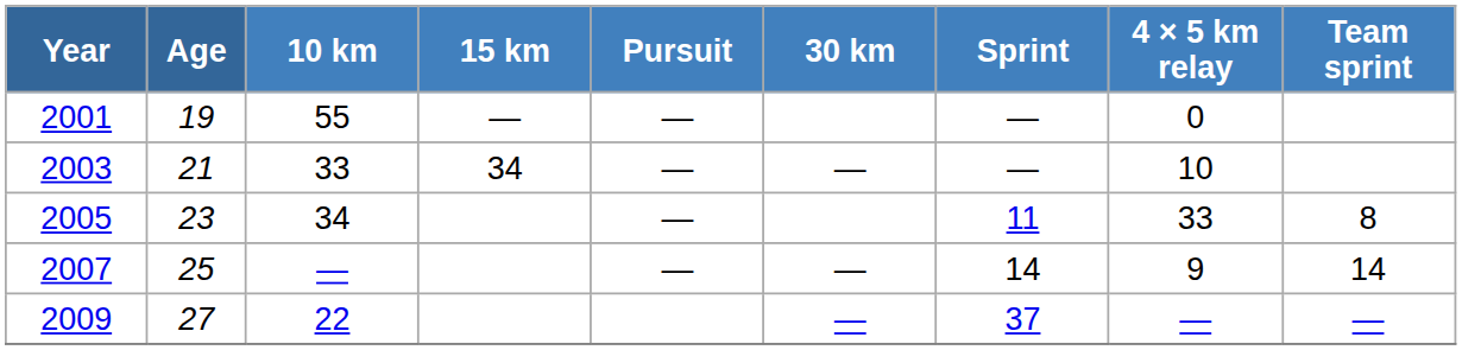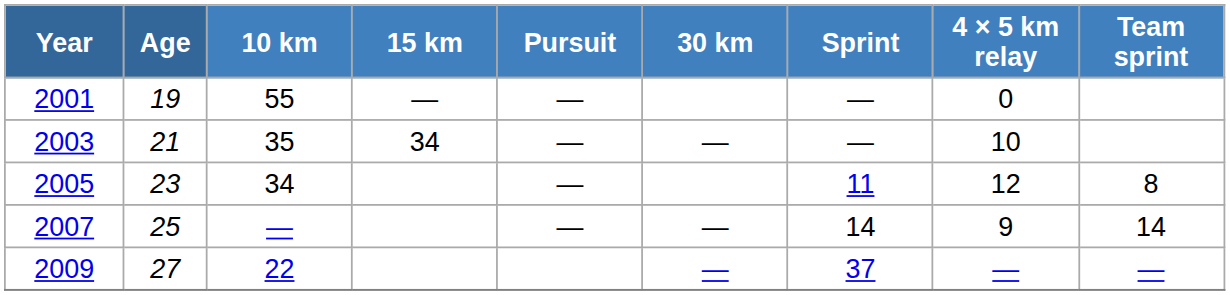2003 | 10 km: 33 -> 35
2005 | 4 × 5 km relay: 33 -> 12
